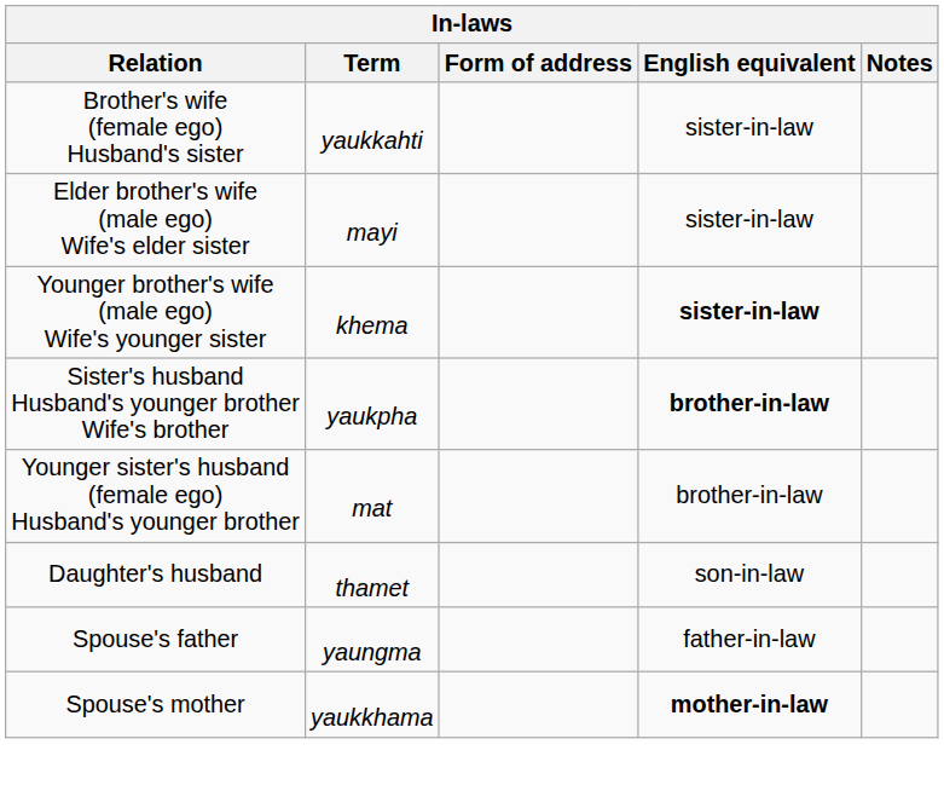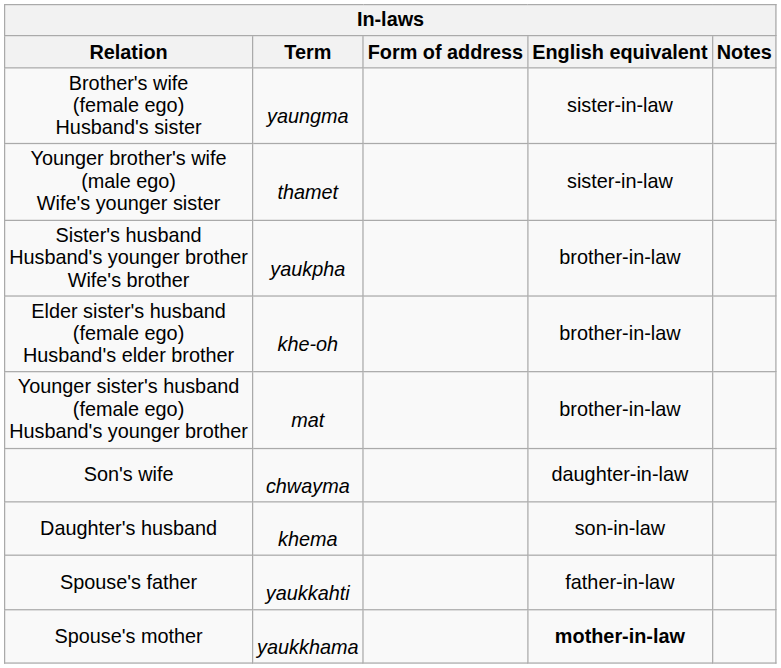Brother's wife (female ego) Husband's sister | Term: yaukkahti -> yaungma
- row: Elder brother's wife (male ego) Wife's elder sister | mayi | sister-in-law
Younger brother's wife (male ego) Wife's younger sister | Term: khema -> thamet
Younger brother's wife (male ego) Wife's younger sister | English equivalent: bold -> normal
Sister's husband Husband's younger brother Wife's brother | English equivalent: bold -> normal
+ row: Elder sister's husband (female ego) Husband's elder brother | khe-oh | brother-in-law
+ row: Son's wife | chwayma | daughter-in-law
Daughter's husband | Term: thamet -> khema
Spouse's father | Term: yaungma -> yaukkahti
